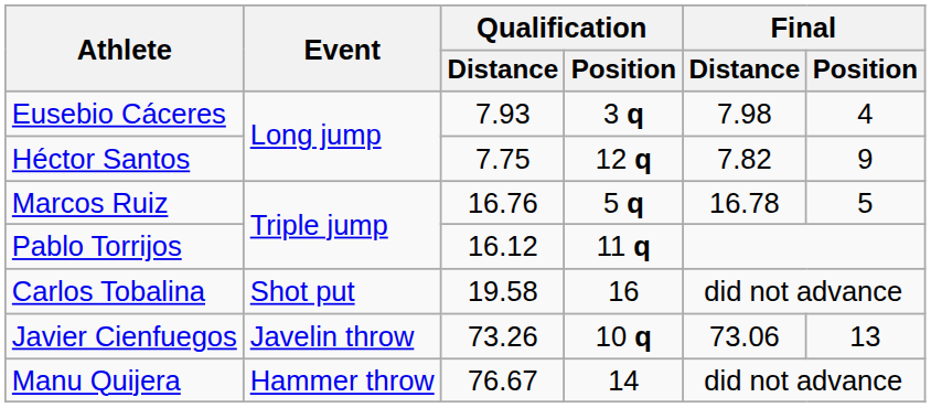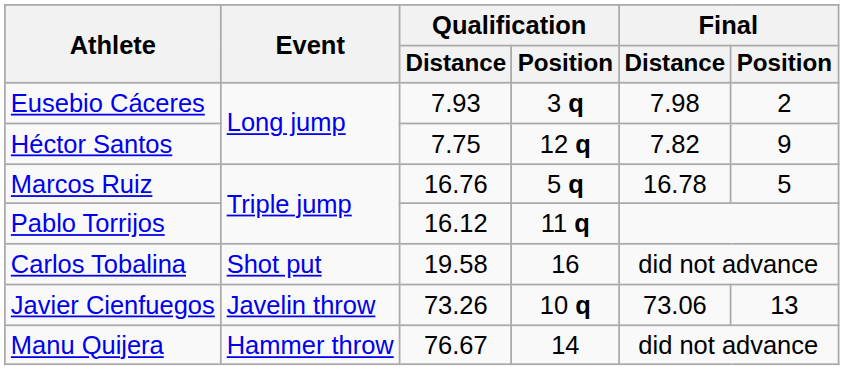Eusebio Cáceres | Final / Position: 4 -> 2
